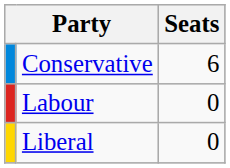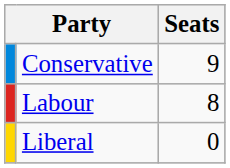Conservative | Seats: 6 -> 9
Labour | Seats: 0 -> 8
